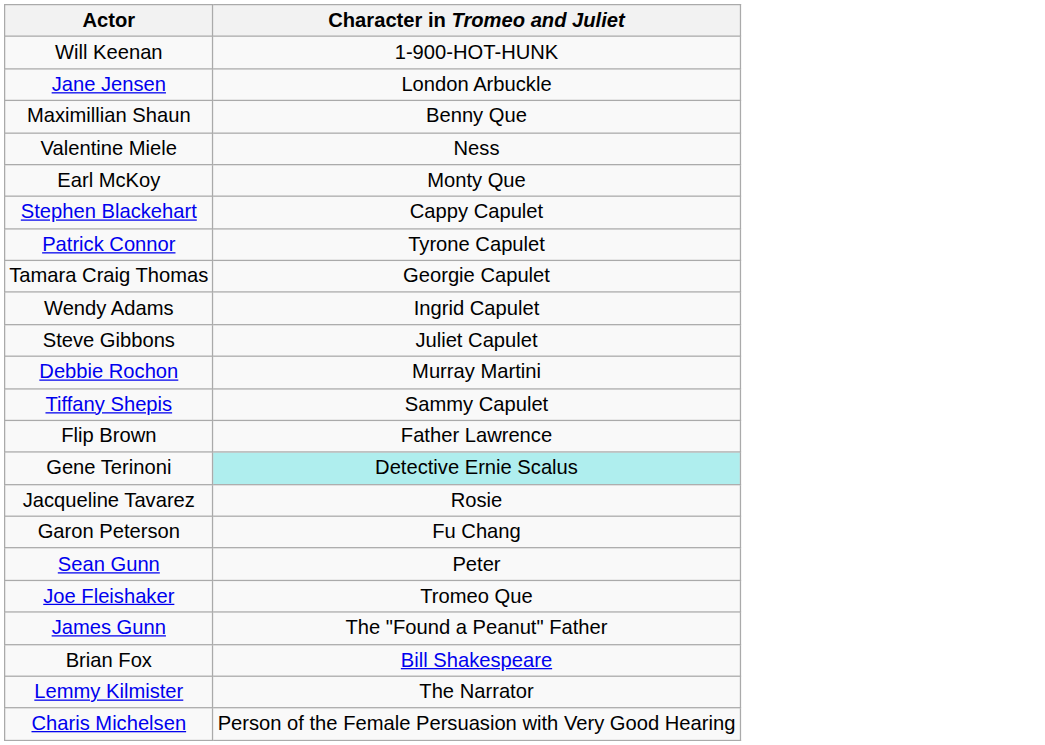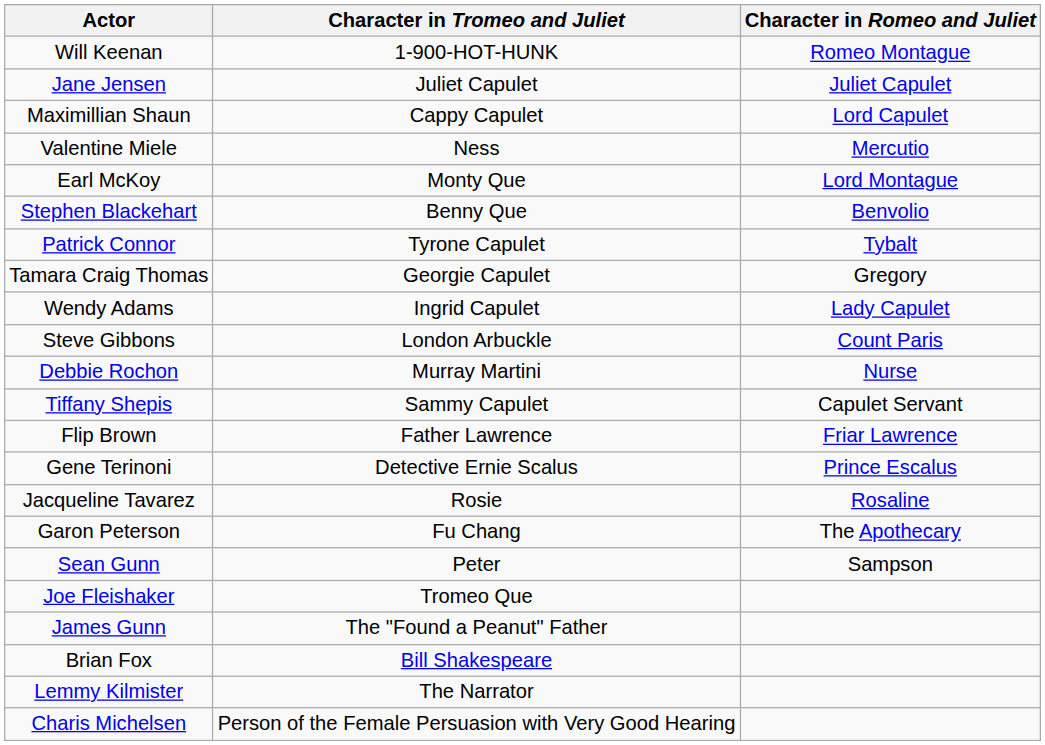+ column: Character in Romeo and Juliet | Romeo Montague | Juliet Capulet | Lord Capulet | Mercutio | Lord Montague | Benvolio | Tybalt | Gregory | Lady Capulet | Count Paris | Nurse | Capulet Servant | Friar Lawrence | Prince Escalus | Rosaline | The Apothecary | Sampson
Jane Jensen | Character in Tromeo and Juliet: London Arbuckle -> Juliet Capulet
Maximillian Shaun | Character in Tromeo and Juliet: Benny Que -> Cappy Capulet
Stephen Blackehart | Character in Tromeo and Juliet: Cappy Capulet -> Benny Que
Steve Gibbons | Character in Tromeo and Juliet: Juliet Capulet -> London Arbuckle
Gene Terinoni | Character in Tromeo and Juliet: paleturquoise background -> no background
